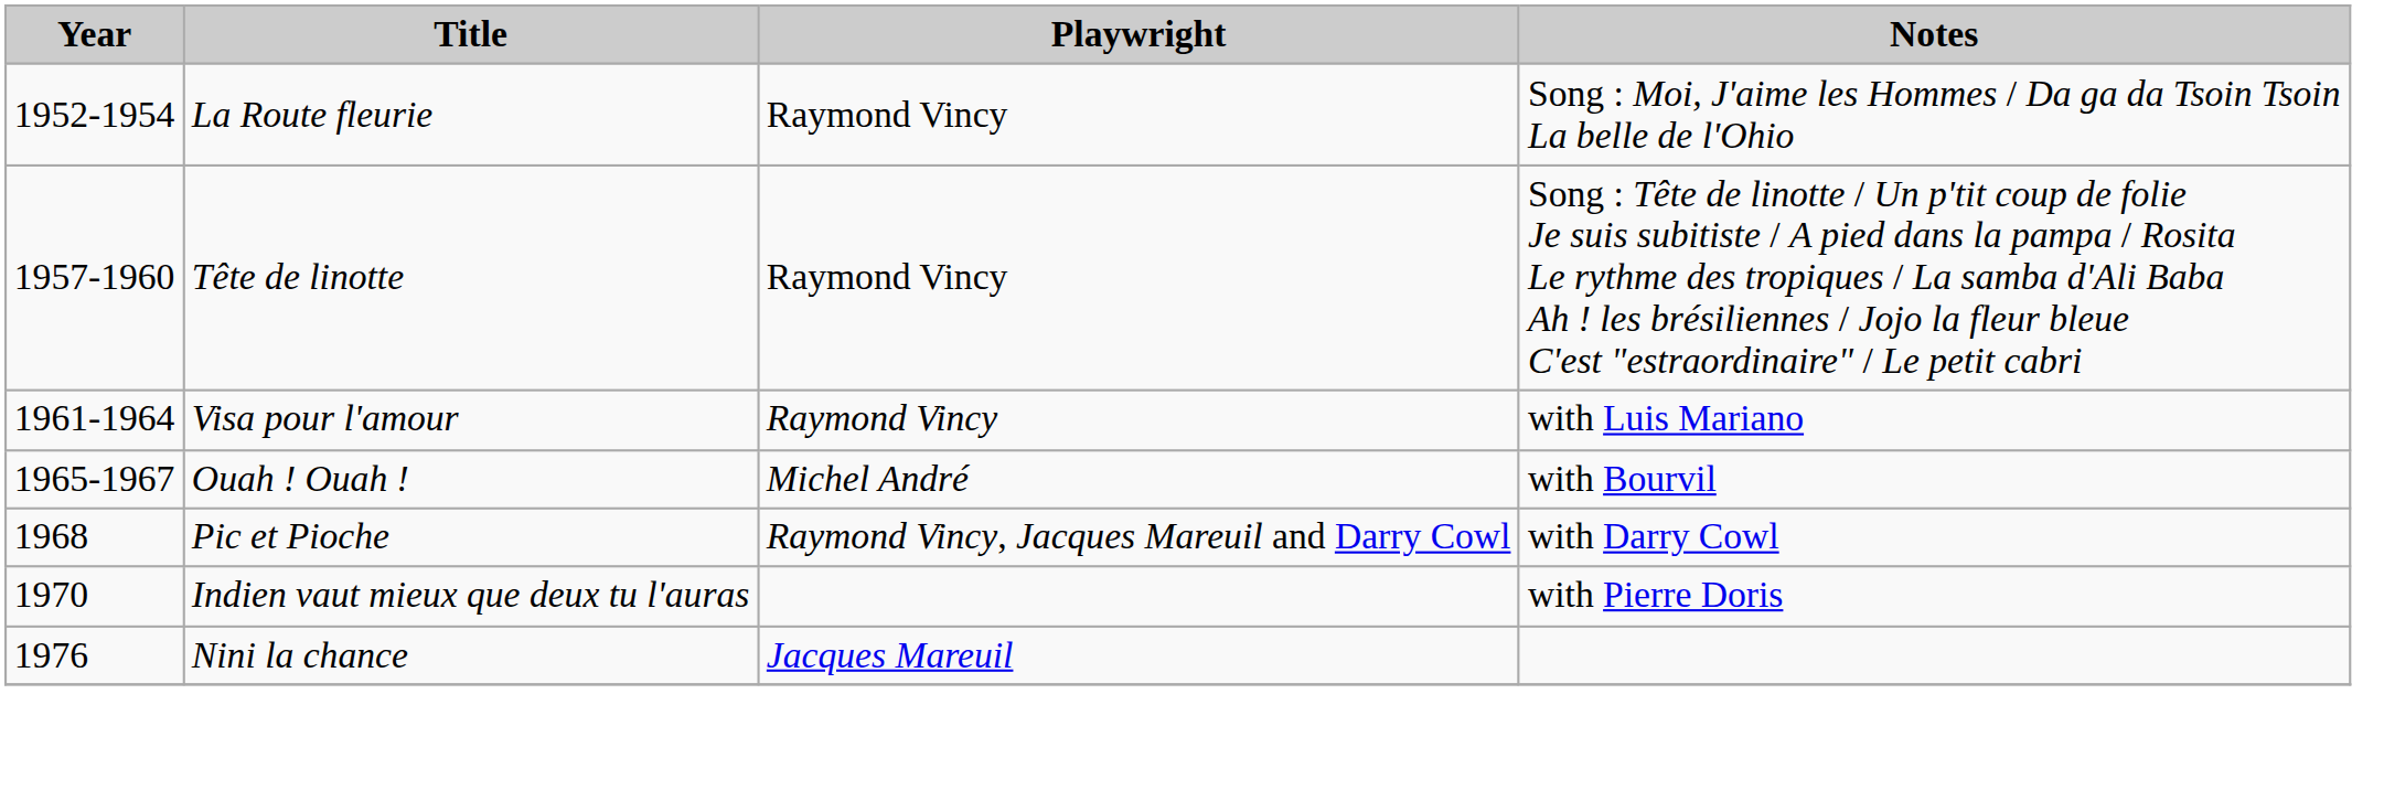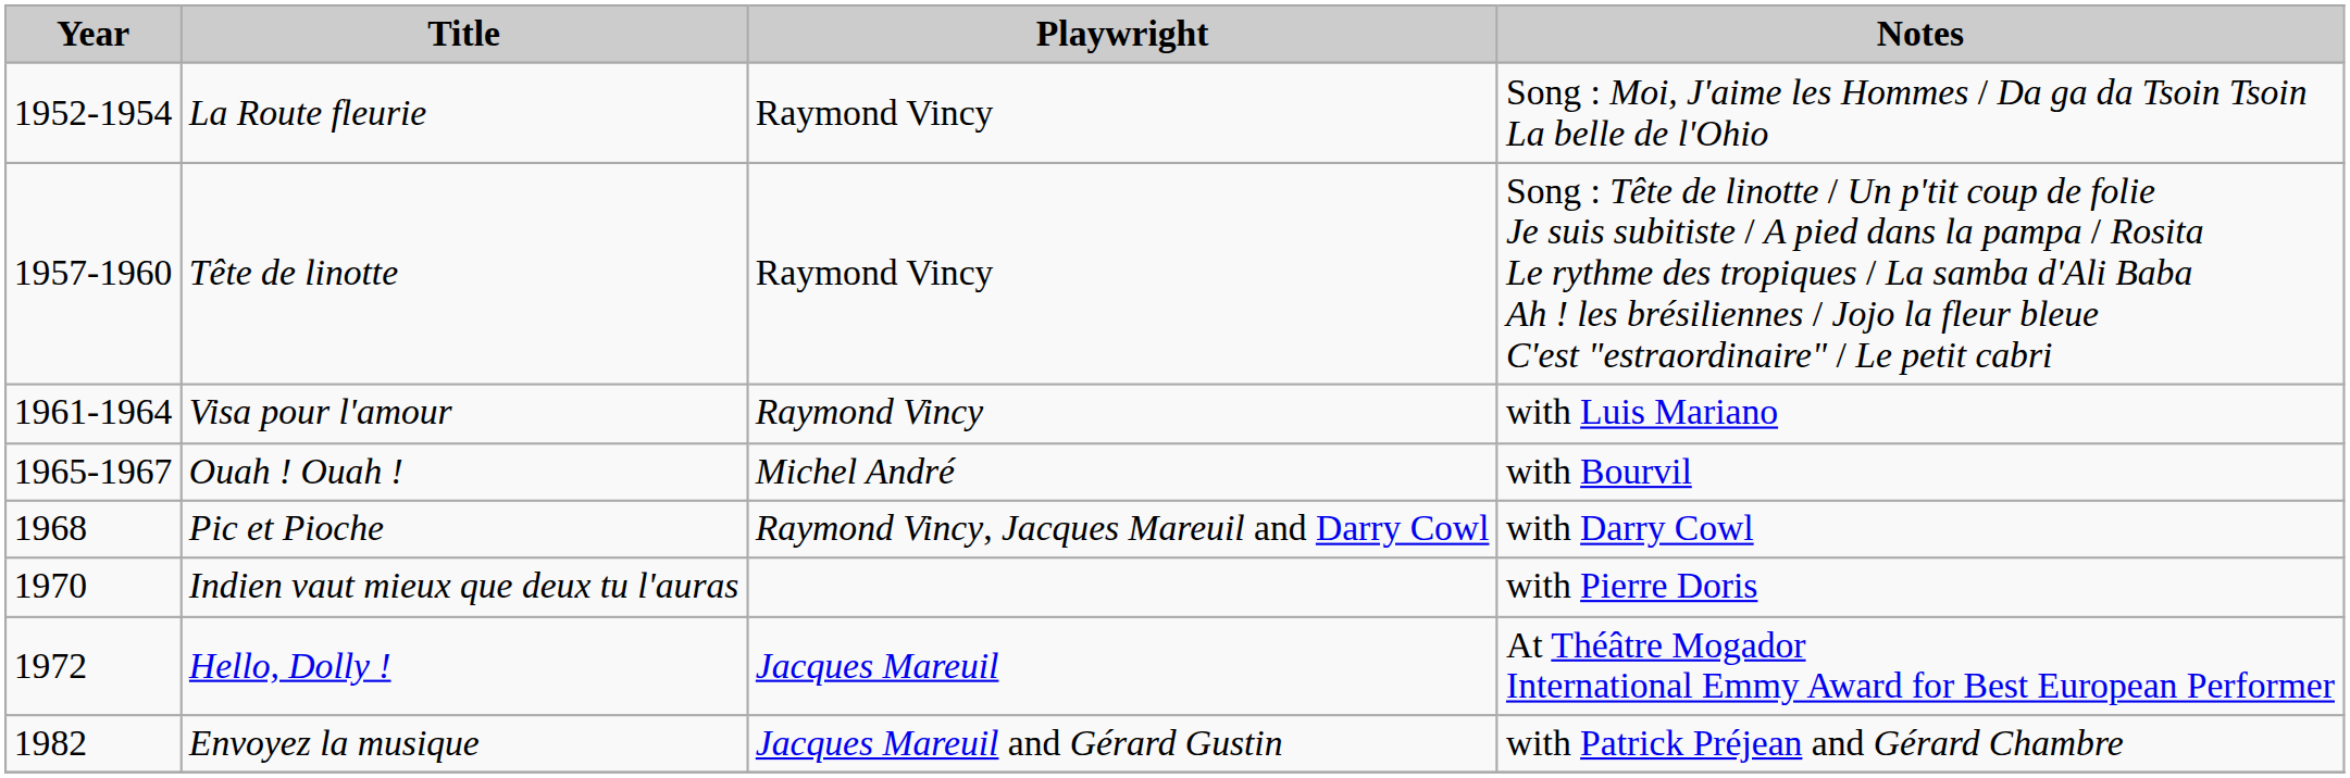+ row: 1972 | Hello, Dolly ! | Jacques Mareuil | At Théâtre Mogador International Emmy Award for Best European Performer
- row: 1976 | Nini la chance | Jacques Mareuil
+ row: 1982 | Envoyez la musique | Jacques Mareuil and Gérard Gustin | with Patrick Préjean and Gérard Chambre
